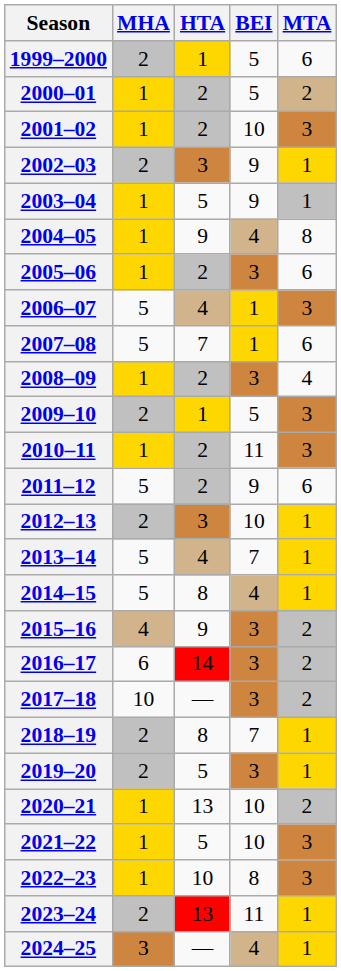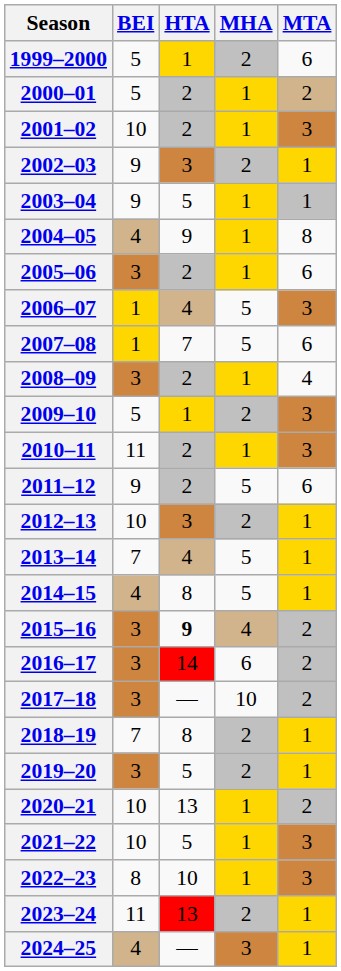columns swapped: BEI <-> MHA
2015–16 | HTA: normal -> bold
